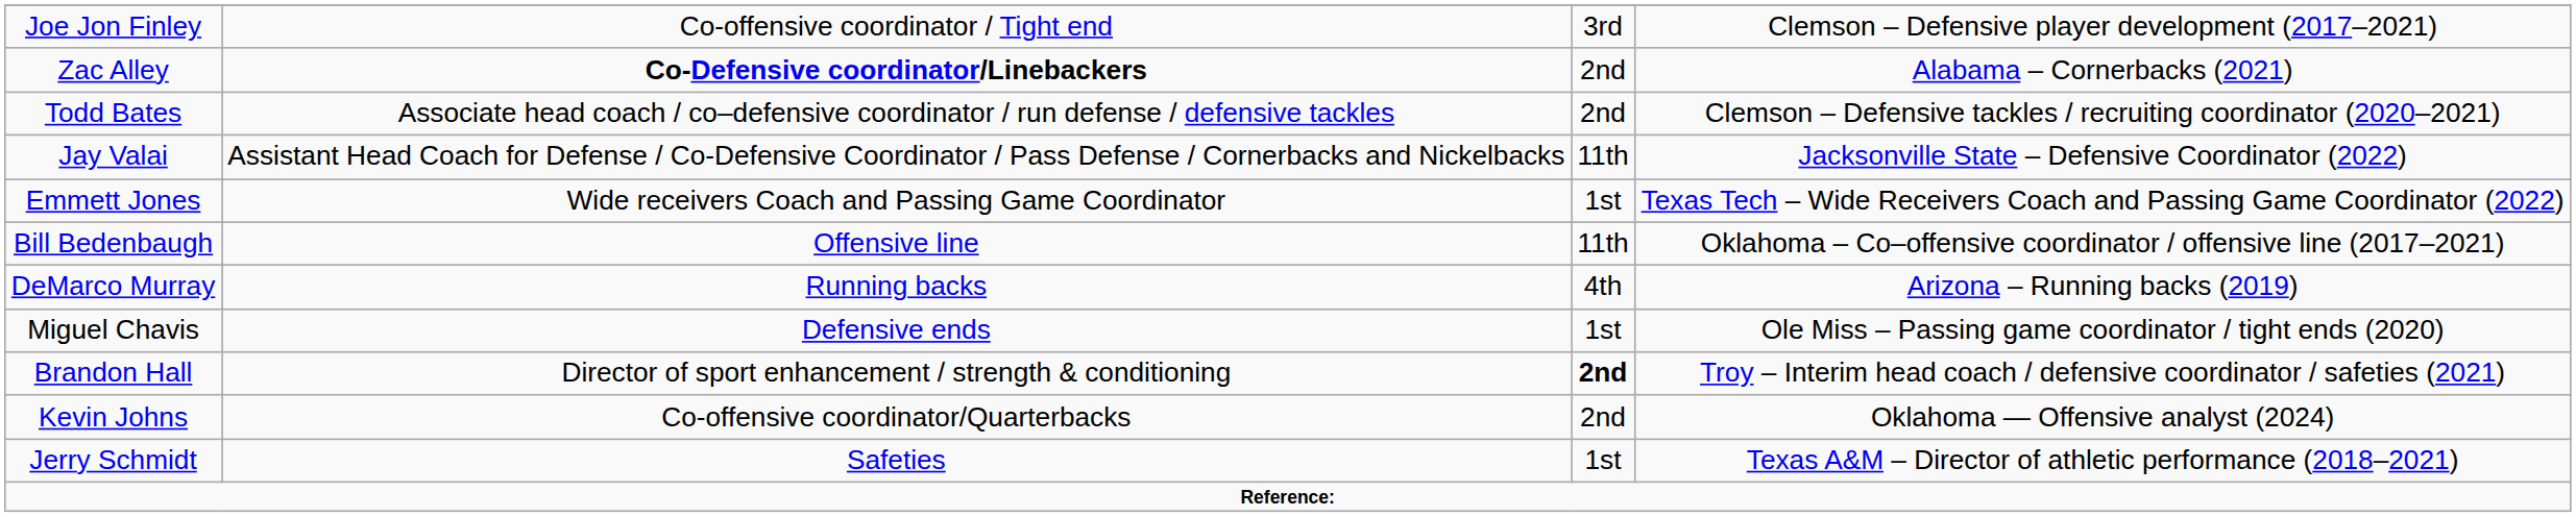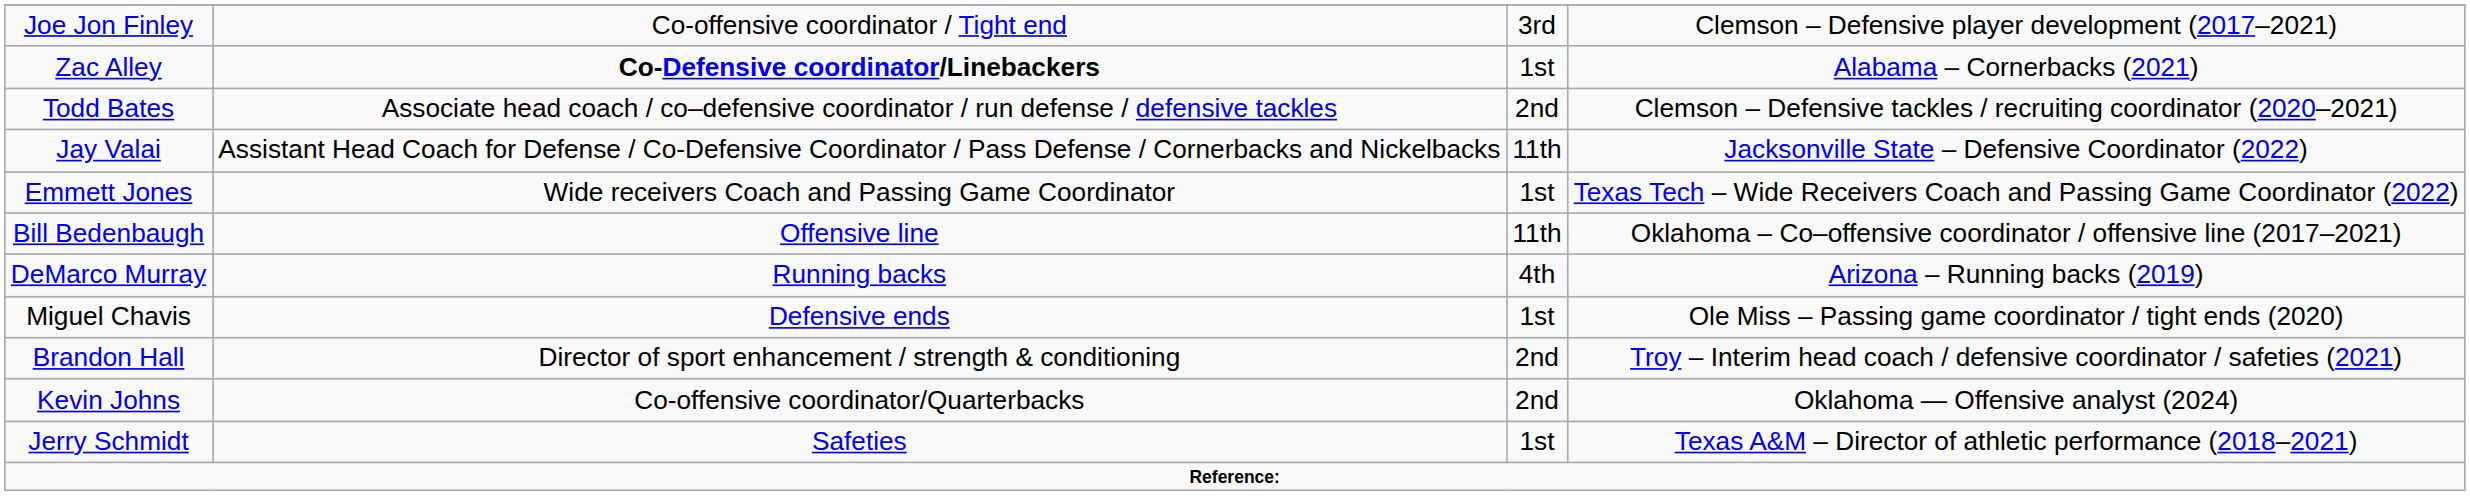Zac Alley | column 3: 2nd -> 1st
Brandon Hall | column 3: bold -> normal
